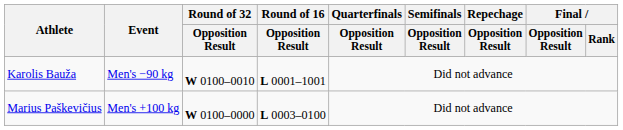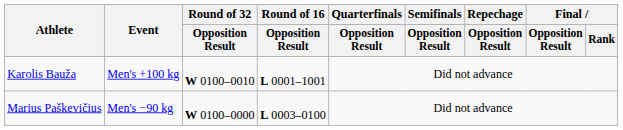Karolis Bauža | Event: Men's −90 kg -> Men's +100 kg
Marius Paškevičius | Event: Men's +100 kg -> Men's −90 kg
